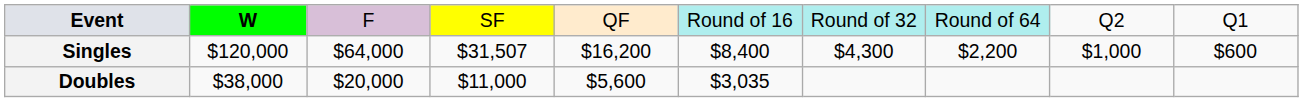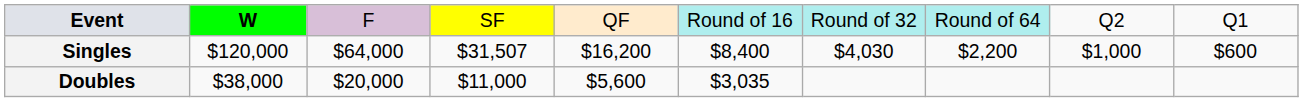Singles | column 7: $4,300 -> $4,030
